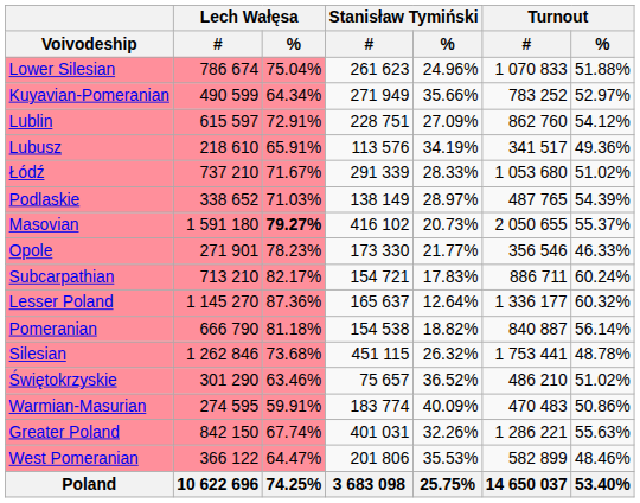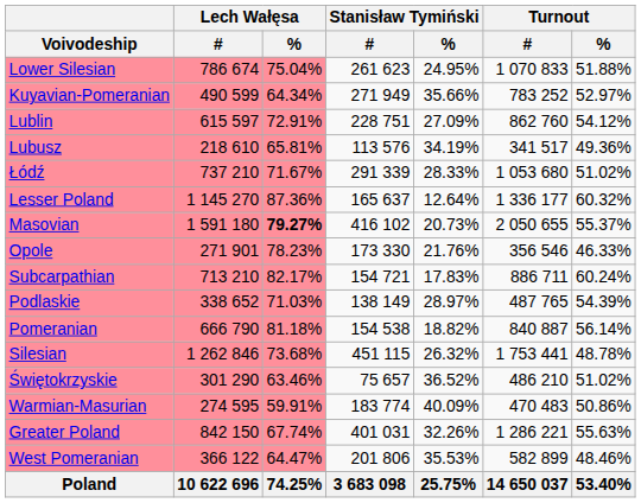Lower Silesian | Stanisław Tymiński / %: 24.96% -> 24.95%
Lubusz | Lech Wałęsa / %: 65.91% -> 65.81%
rows swapped: Lesser Poland <-> Podlaskie
Opole | Stanisław Tymiński / %: 21.77% -> 21.76%
